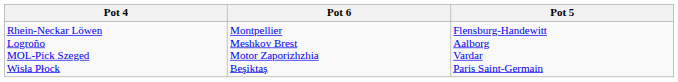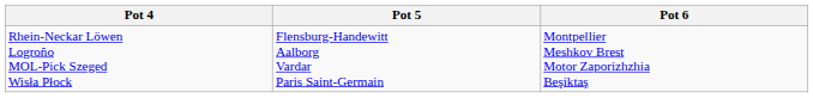columns swapped: Pot 5 <-> Pot 6
